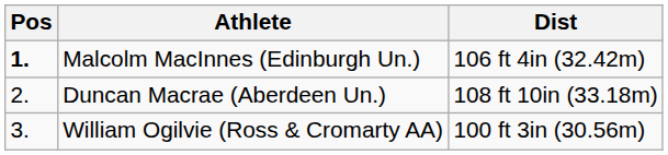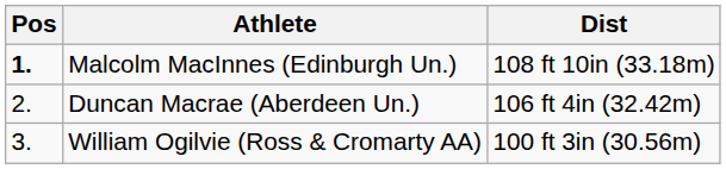Malcolm MacInnes (Edinburgh Un.) | Dist: 106 ft 4in (32.42m) -> 108 ft 10in (33.18m)
Duncan Macrae (Aberdeen Un.) | Dist: 108 ft 10in (33.18m) -> 106 ft 4in (32.42m)
